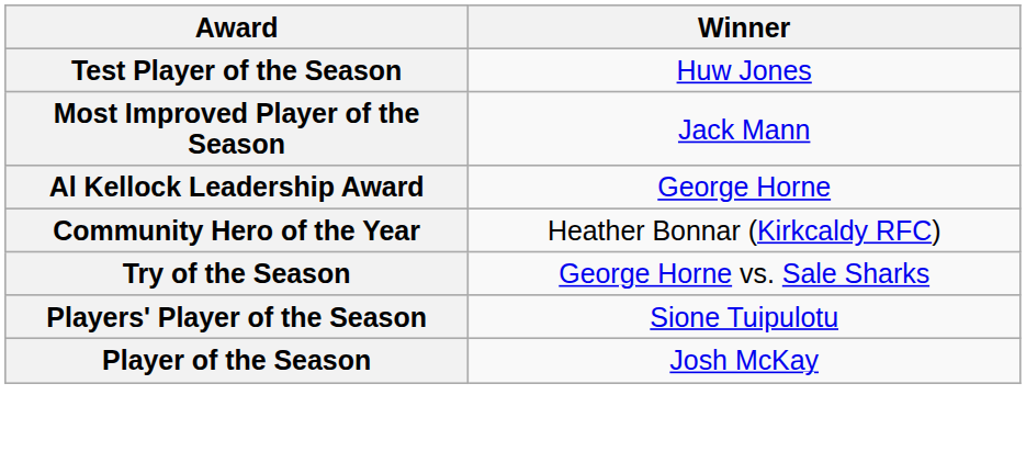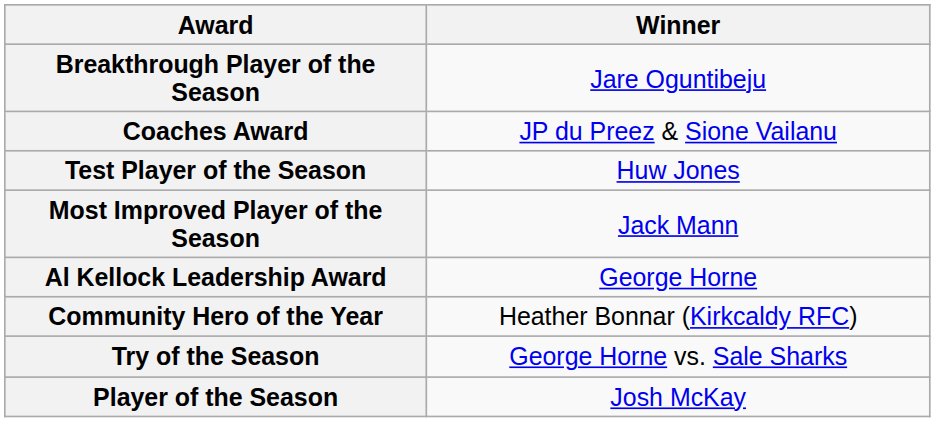+ row: Breakthrough Player of the Season | Jare Oguntibeju
+ row: Coaches Award | JP du Preez & Sione Vailanu
- row: Players' Player of the Season | Sione Tuipulotu
